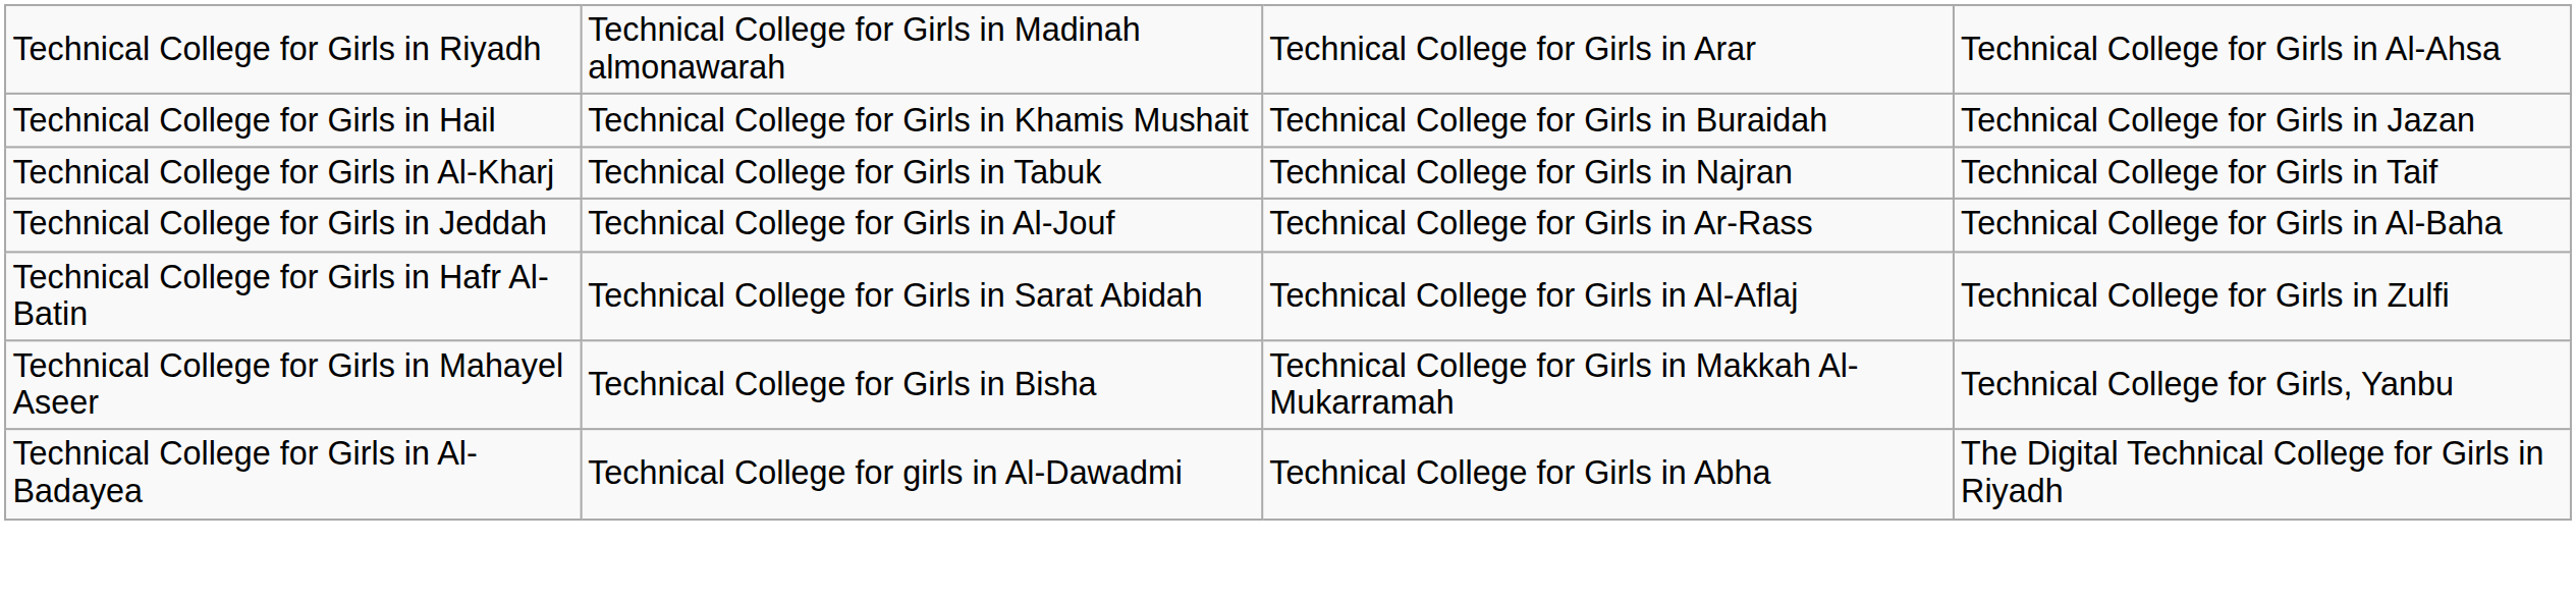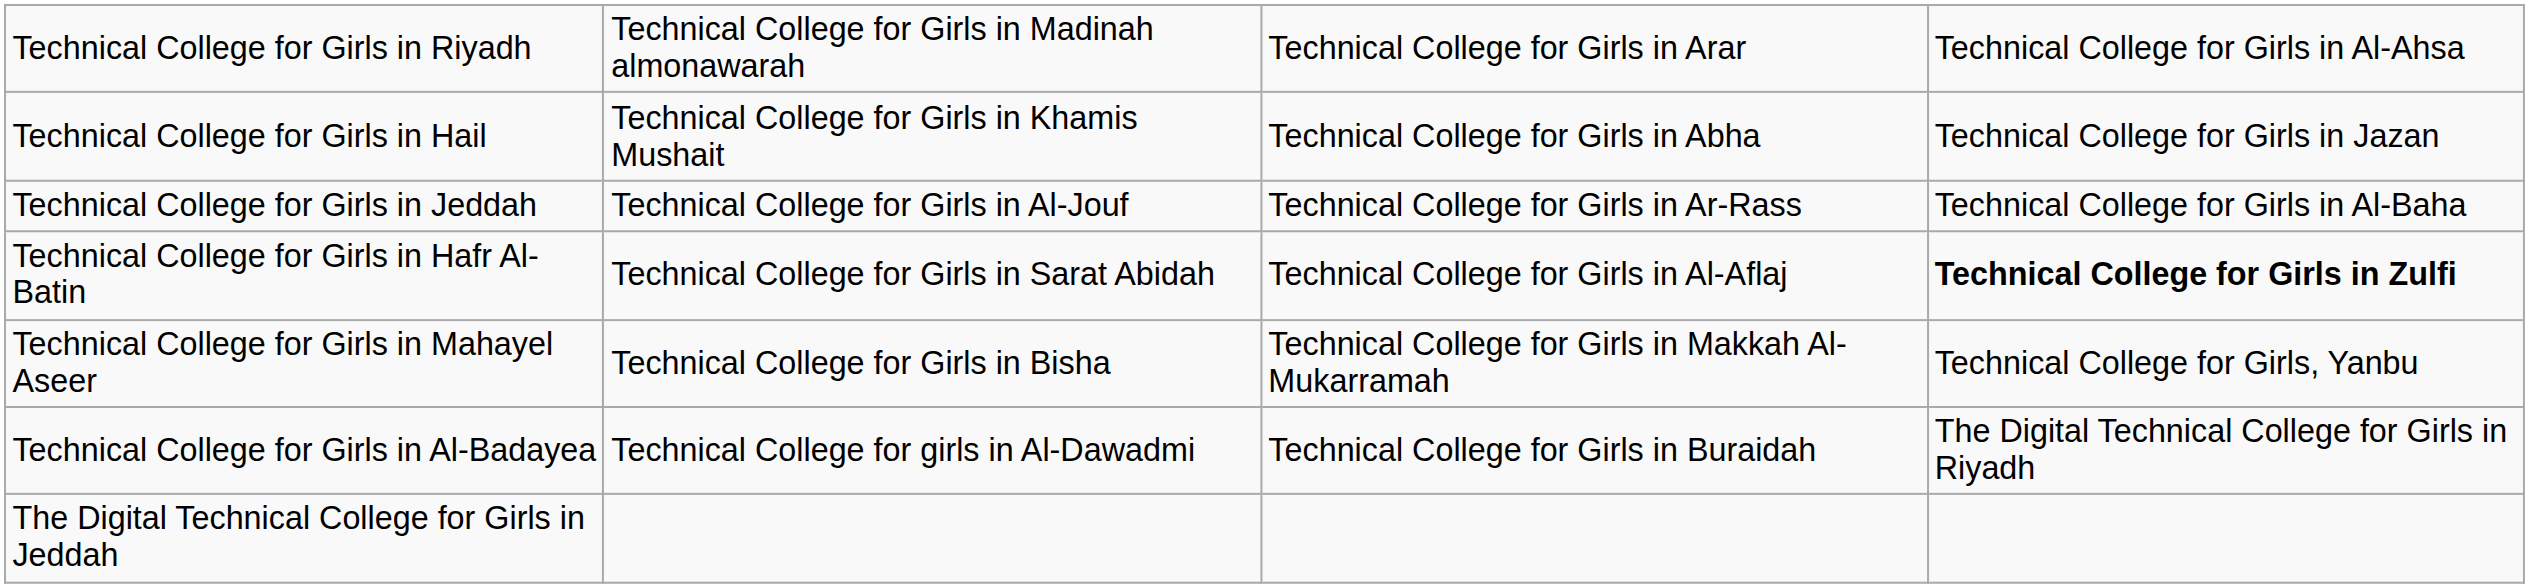Technical College for Girls in Hail | column 3: Technical College for Girls in Buraidah -> Technical College for Girls in Abha
- row: Technical College for Girls in Al-Kharj | Technical College for Girls in Tabuk | Technical College for Girls in Najran | Technical College for Girls in Taif
Technical College for Girls in Hafr Al-Batin | column 4: normal -> bold
Technical College for Girls in Al-Badayea | column 3: Technical College for Girls in Abha -> Technical College for Girls in Buraidah
+ row: The Digital Technical College for Girls in Jeddah
